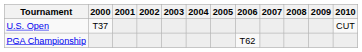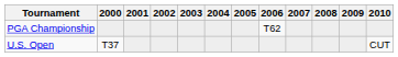rows swapped: U.S. Open <-> PGA Championship
